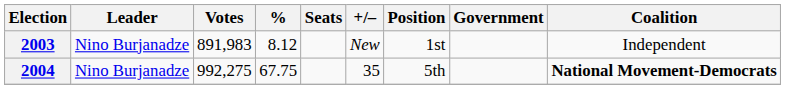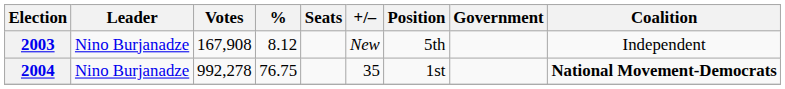2003 | Votes: 891,983 -> 167,908
2003 | Position: 1st -> 5th
2004 | Votes: 992,275 -> 992,278
2004 | %: 67.75 -> 76.75
2004 | Position: 5th -> 1st
